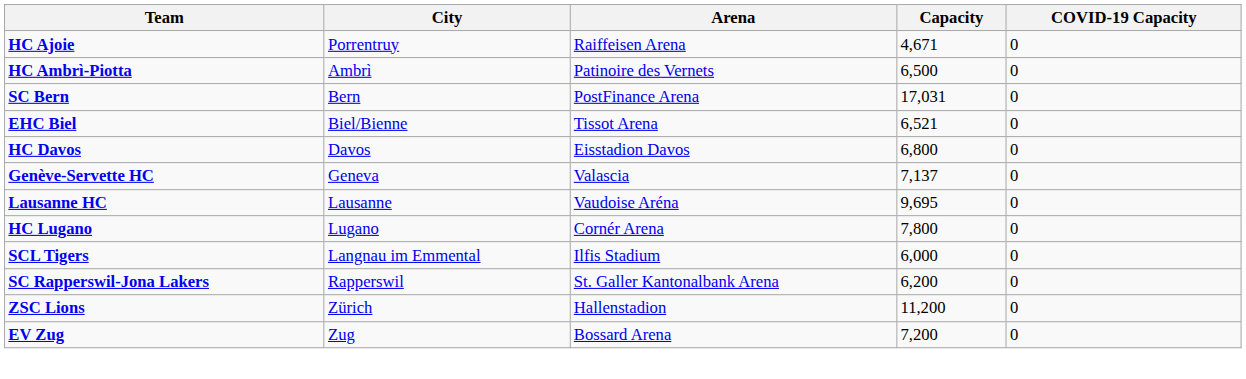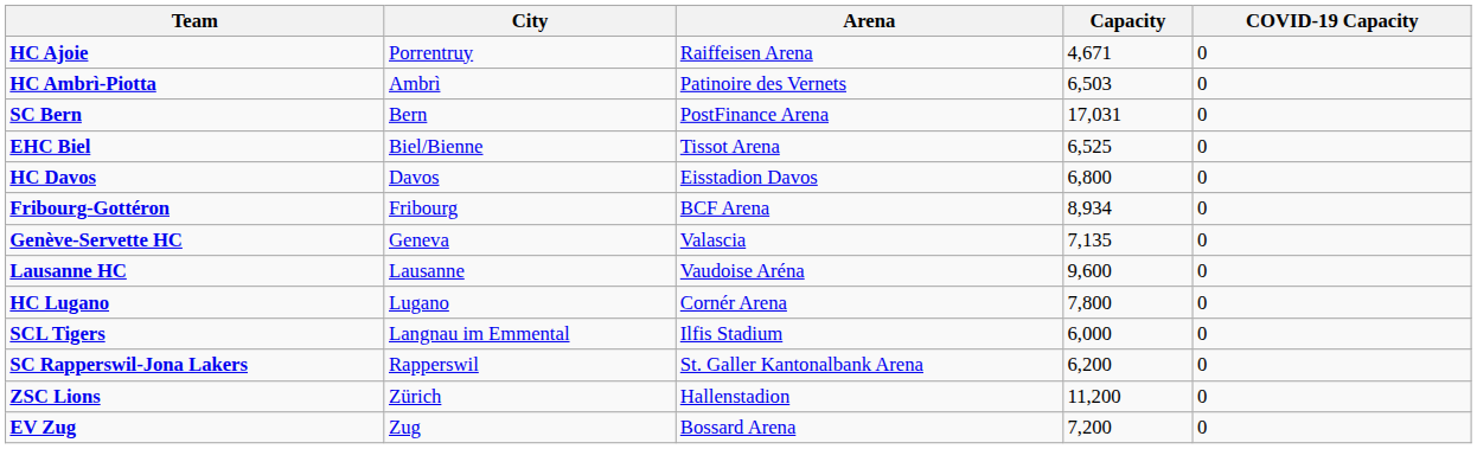HC Ambrì-Piotta | Capacity: 6,500 -> 6,503
EHC Biel | Capacity: 6,521 -> 6,525
+ row: Fribourg-Gottéron | Fribourg | BCF Arena | 8,934 | 0
Genève-Servette HC | Capacity: 7,137 -> 7,135
Lausanne HC | Capacity: 9,695 -> 9,600
